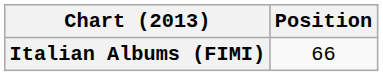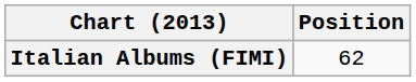Italian Albums (FIMI) | Position: 66 -> 62
